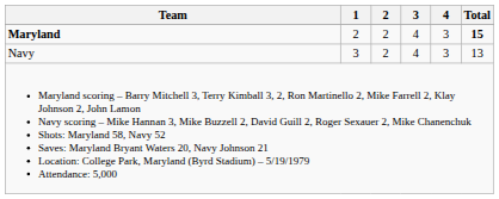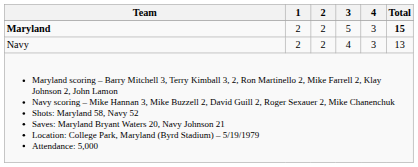Maryland | 3: 4 -> 5
Navy | 1: 3 -> 2
